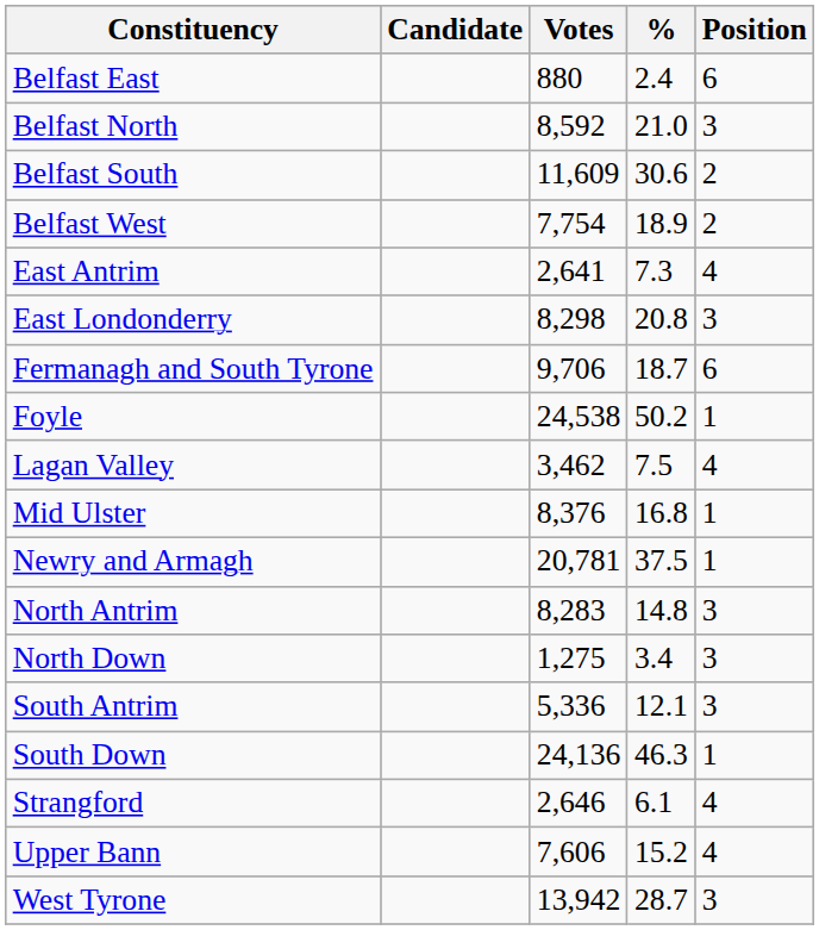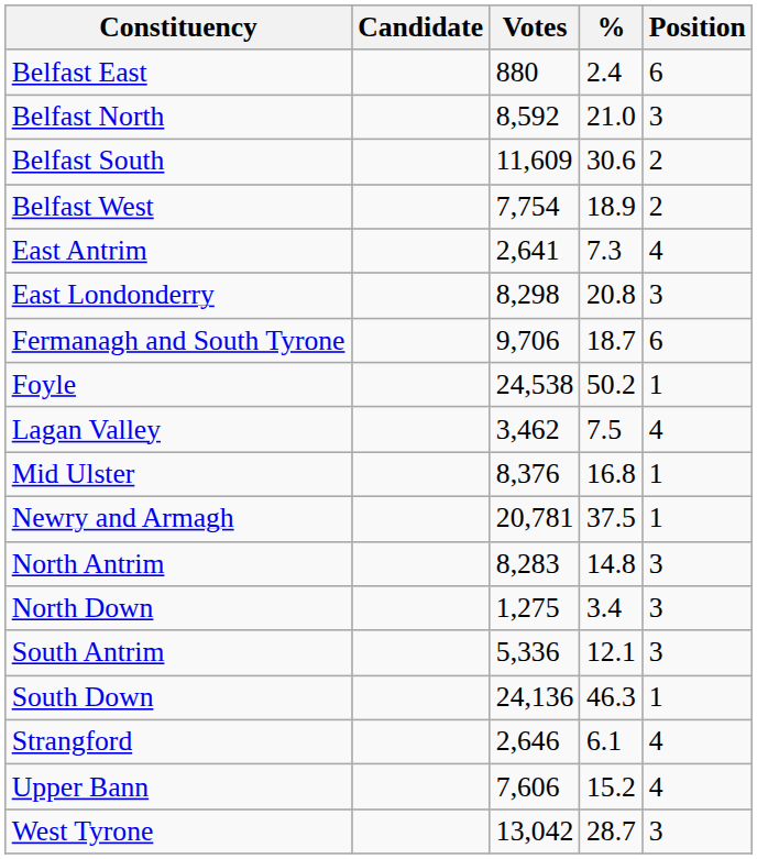West Tyrone | Votes: 13,942 -> 13,042
